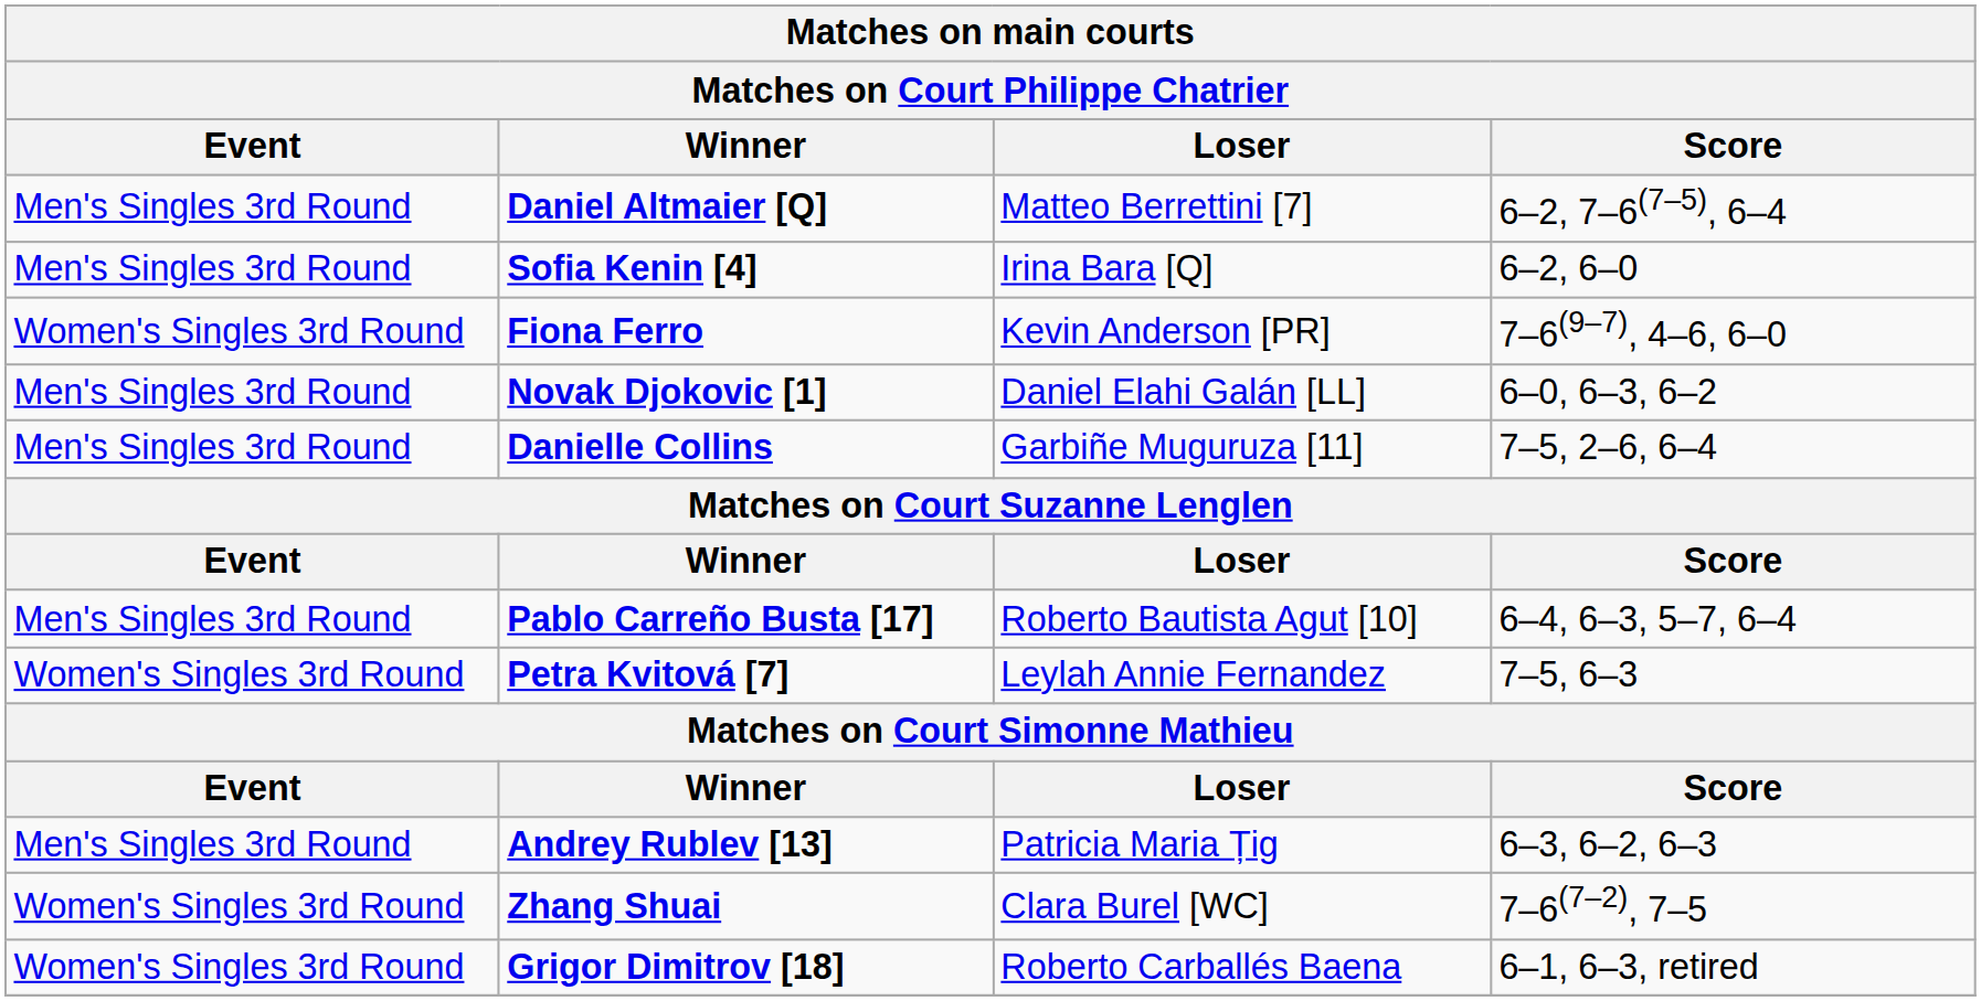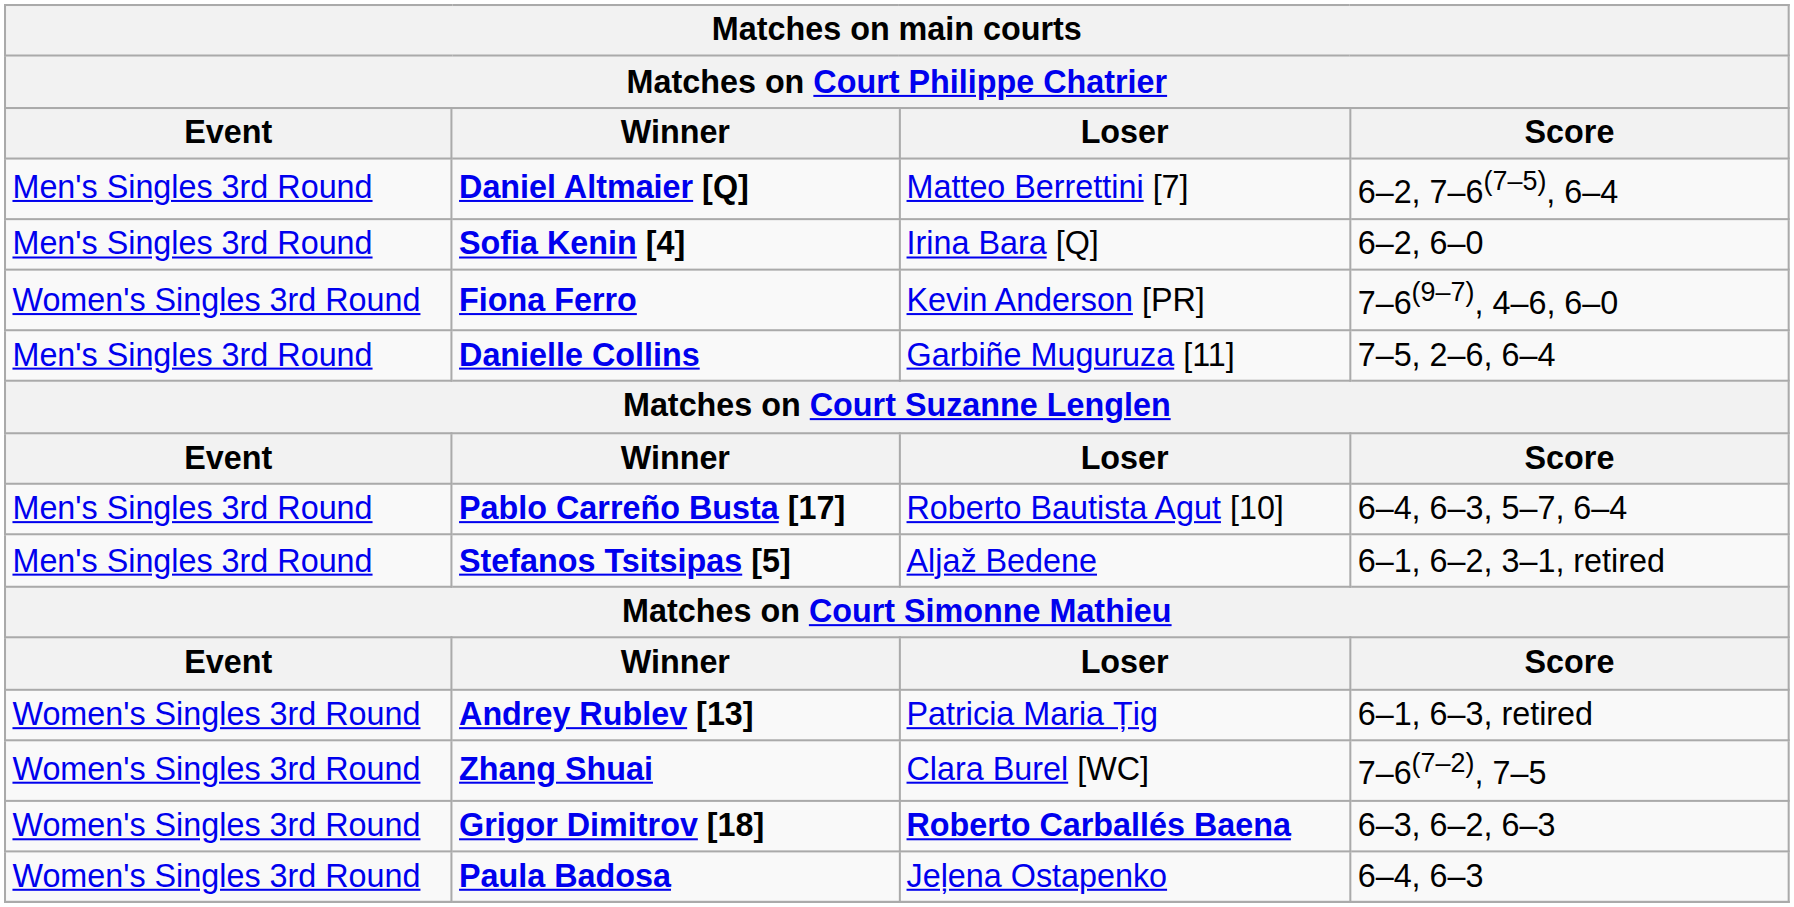- row: Men's Singles 3rd Round | Novak Djokovic [1] | Daniel Elahi Galán [LL] | 6–0, 6–3, 6–2
+ row: Men's Singles 3rd Round | Stefanos Tsitsipas [5] | Aljaž Bedene | 6–1, 6–2, 3–1, retired
- row: Women's Singles 3rd Round | Petra Kvitová [7] | Leylah Annie Fernandez | 7–5, 6–3
Andrey Rublev [13] | Event: Men's Singles 3rd Round -> Women's Singles 3rd Round
Andrey Rublev [13] | Score: 6–3, 6–2, 6–3 -> 6–1, 6–3, retired
Grigor Dimitrov [18] | Loser: normal -> bold
Grigor Dimitrov [18] | Score: 6–1, 6–3, retired -> 6–3, 6–2, 6–3
+ row: Women's Singles 3rd Round | Paula Badosa | Jeļena Ostapenko | 6–4, 6–3
